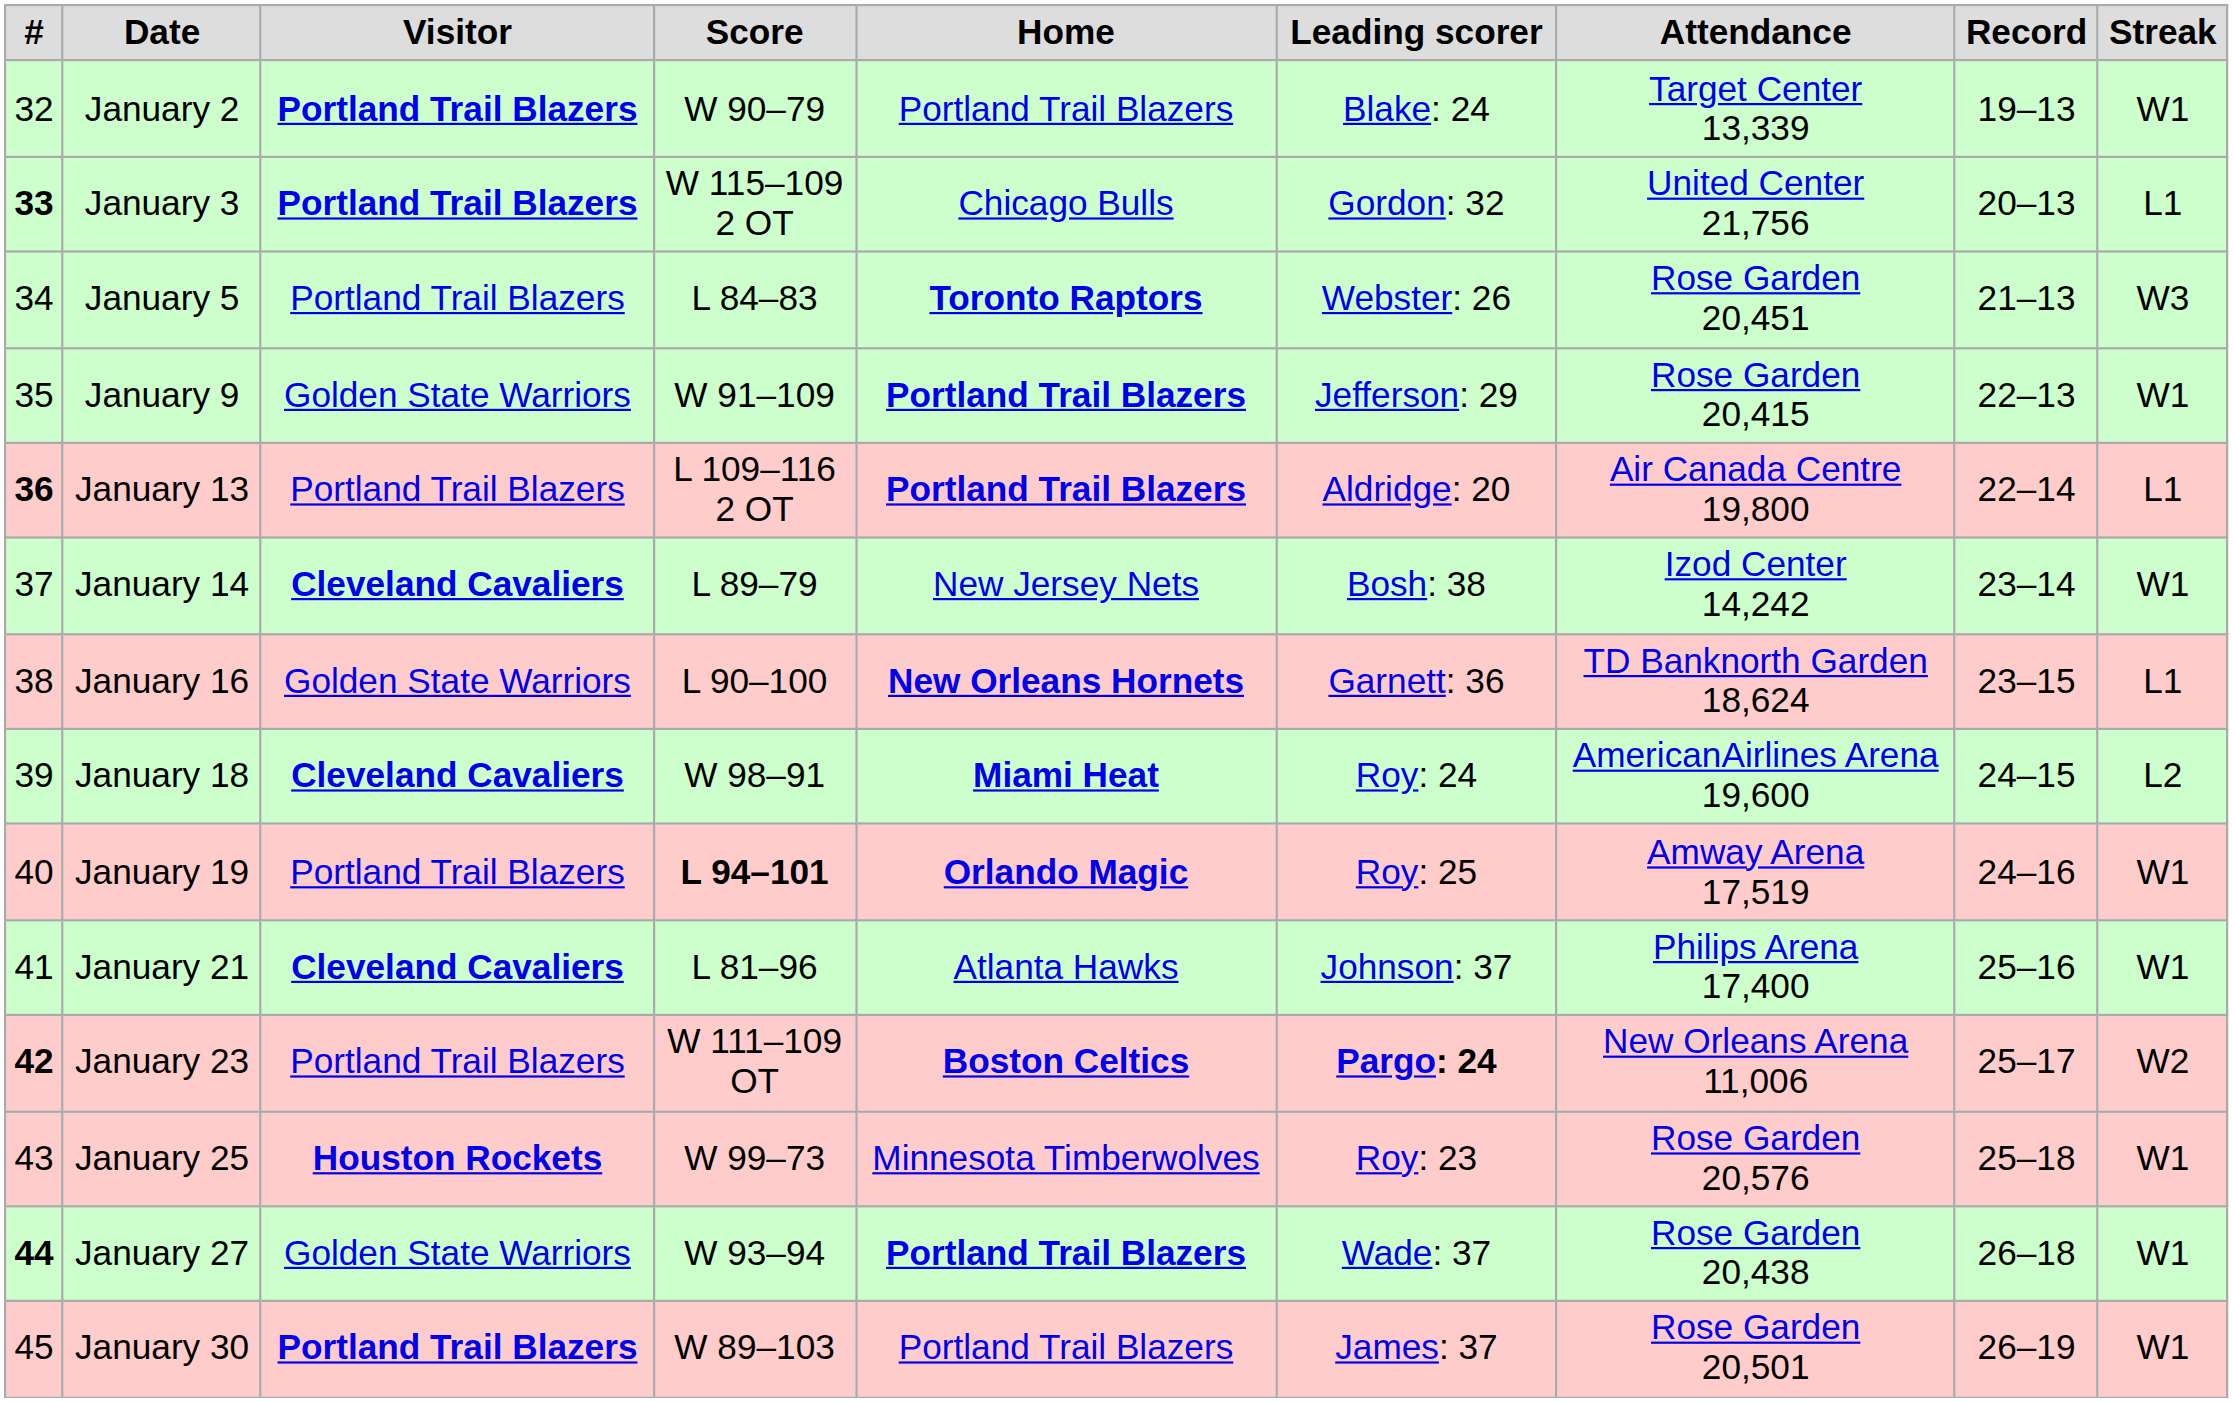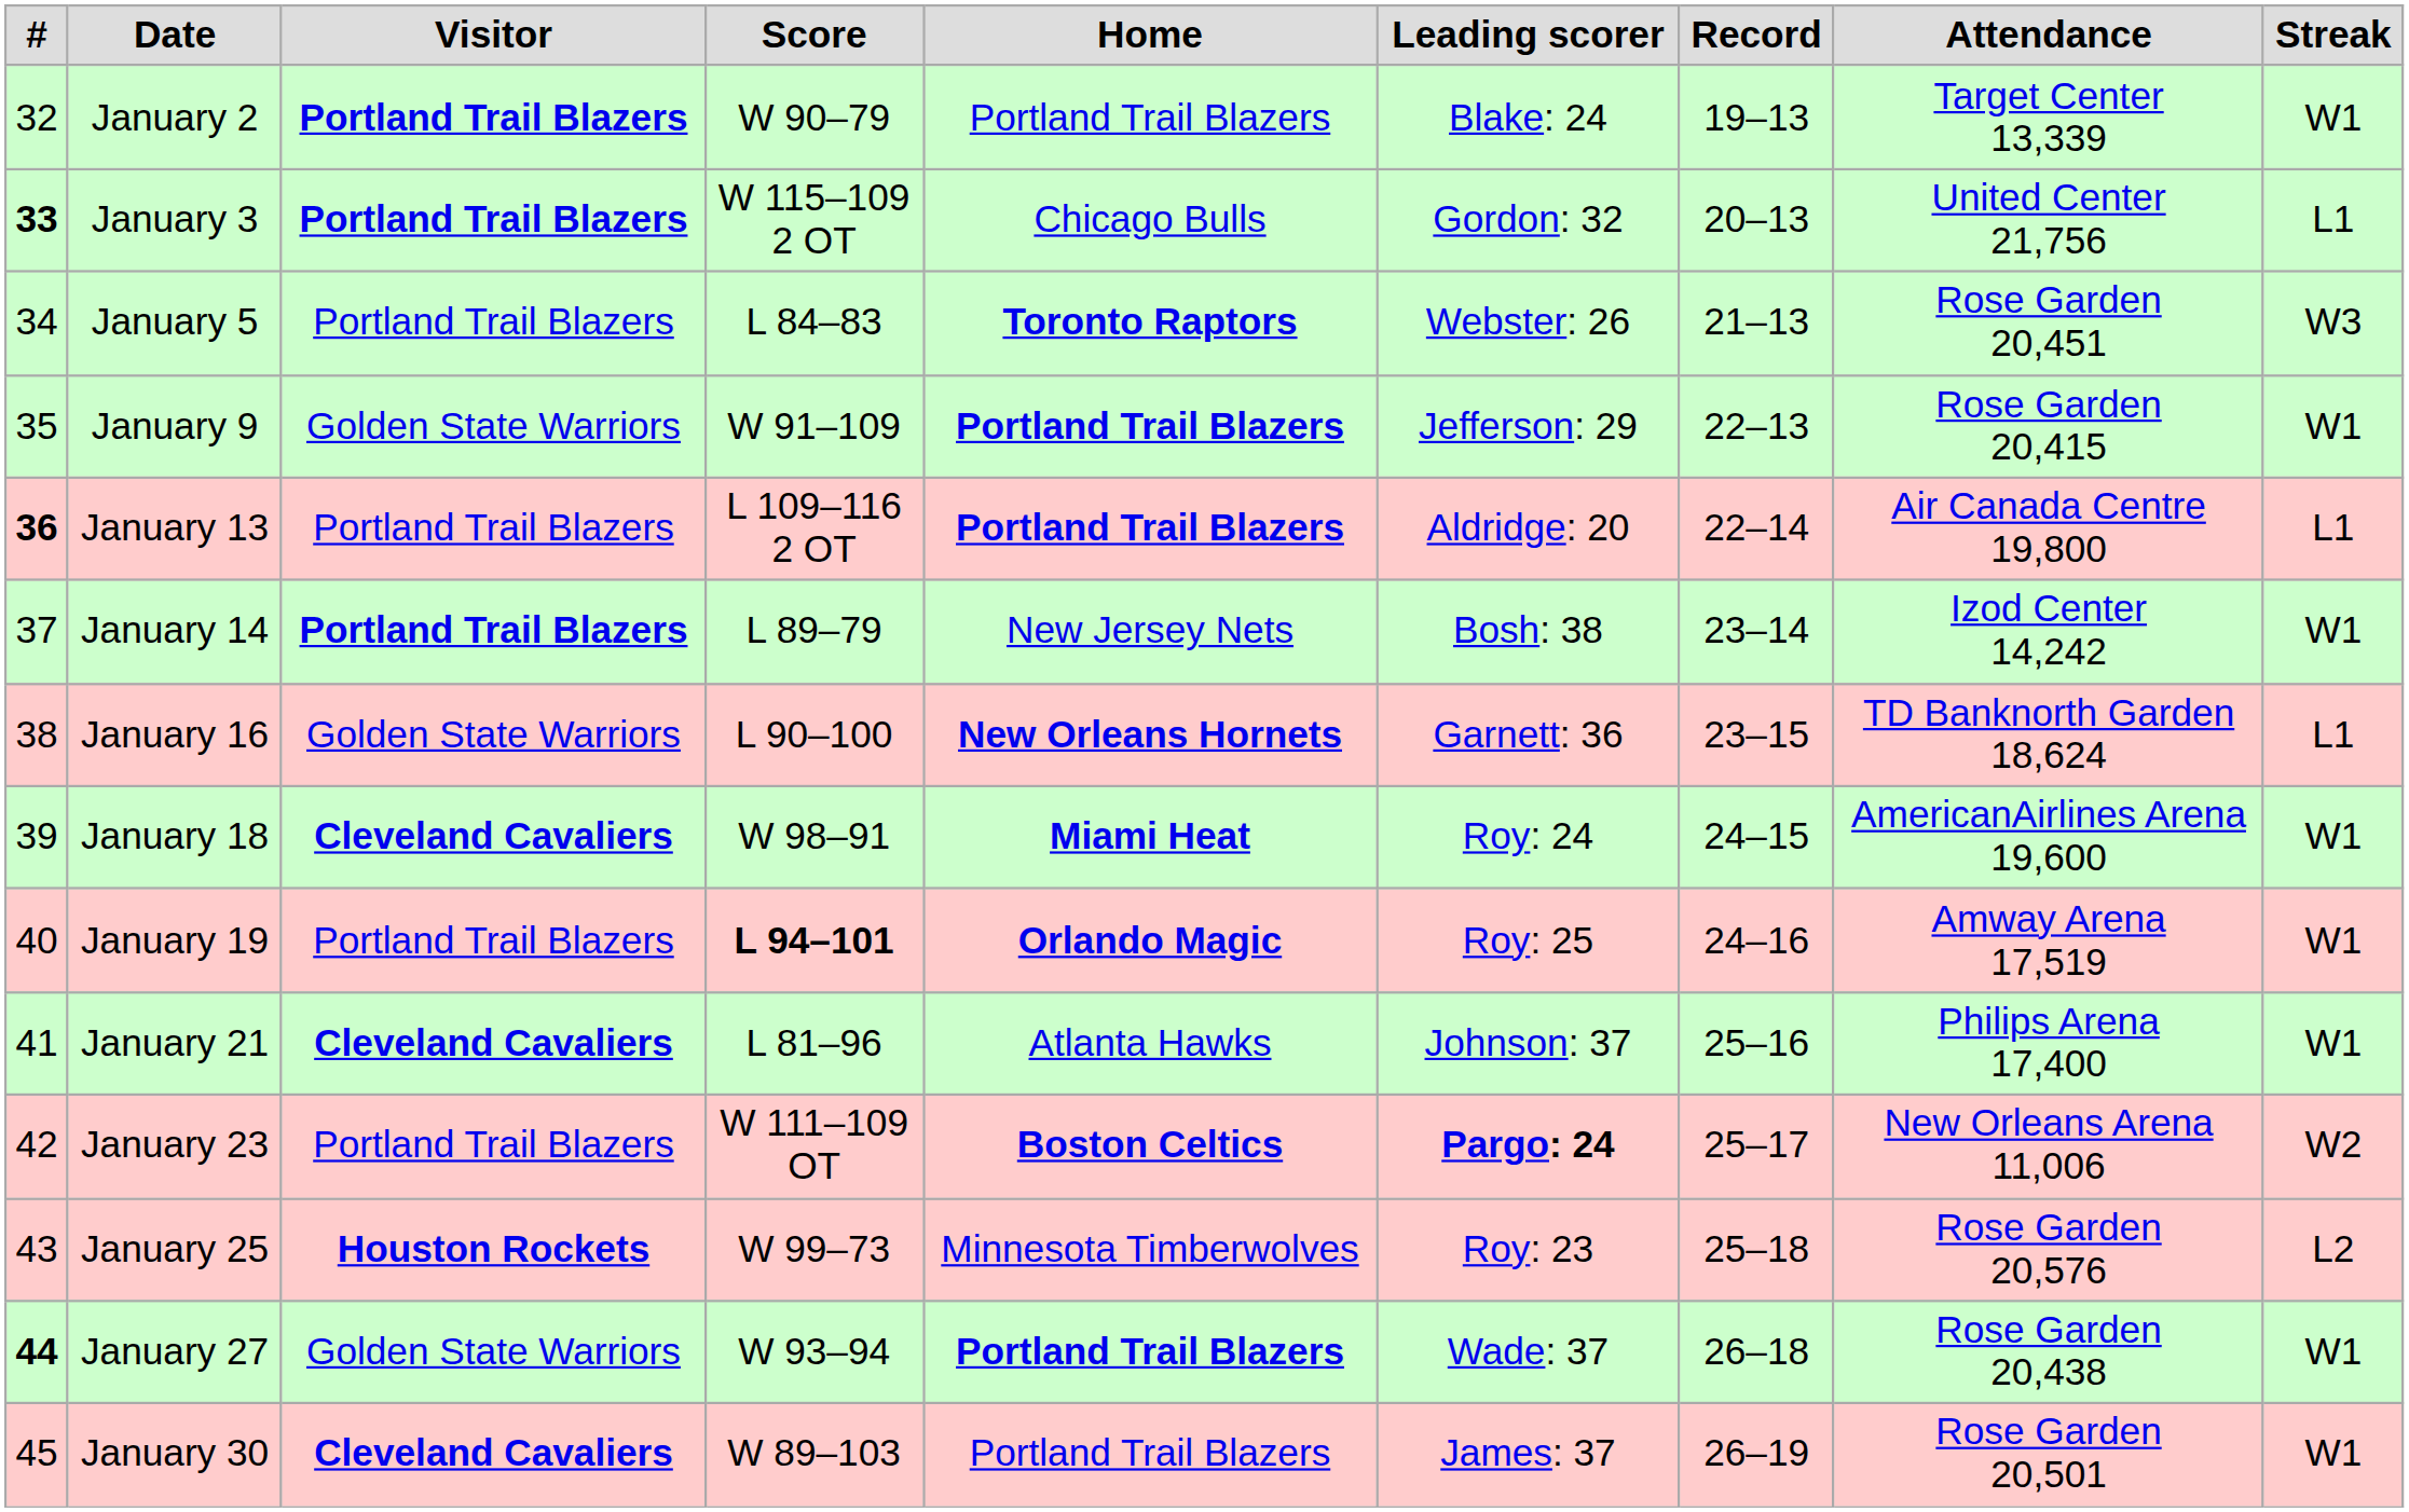columns swapped: Attendance <-> Record
January 14 | Visitor: Cleveland Cavaliers -> Portland Trail Blazers
January 18 | Streak: L2 -> W1
January 23 | #: bold -> normal
January 25 | Streak: W1 -> L2
January 30 | Visitor: Portland Trail Blazers -> Cleveland Cavaliers
